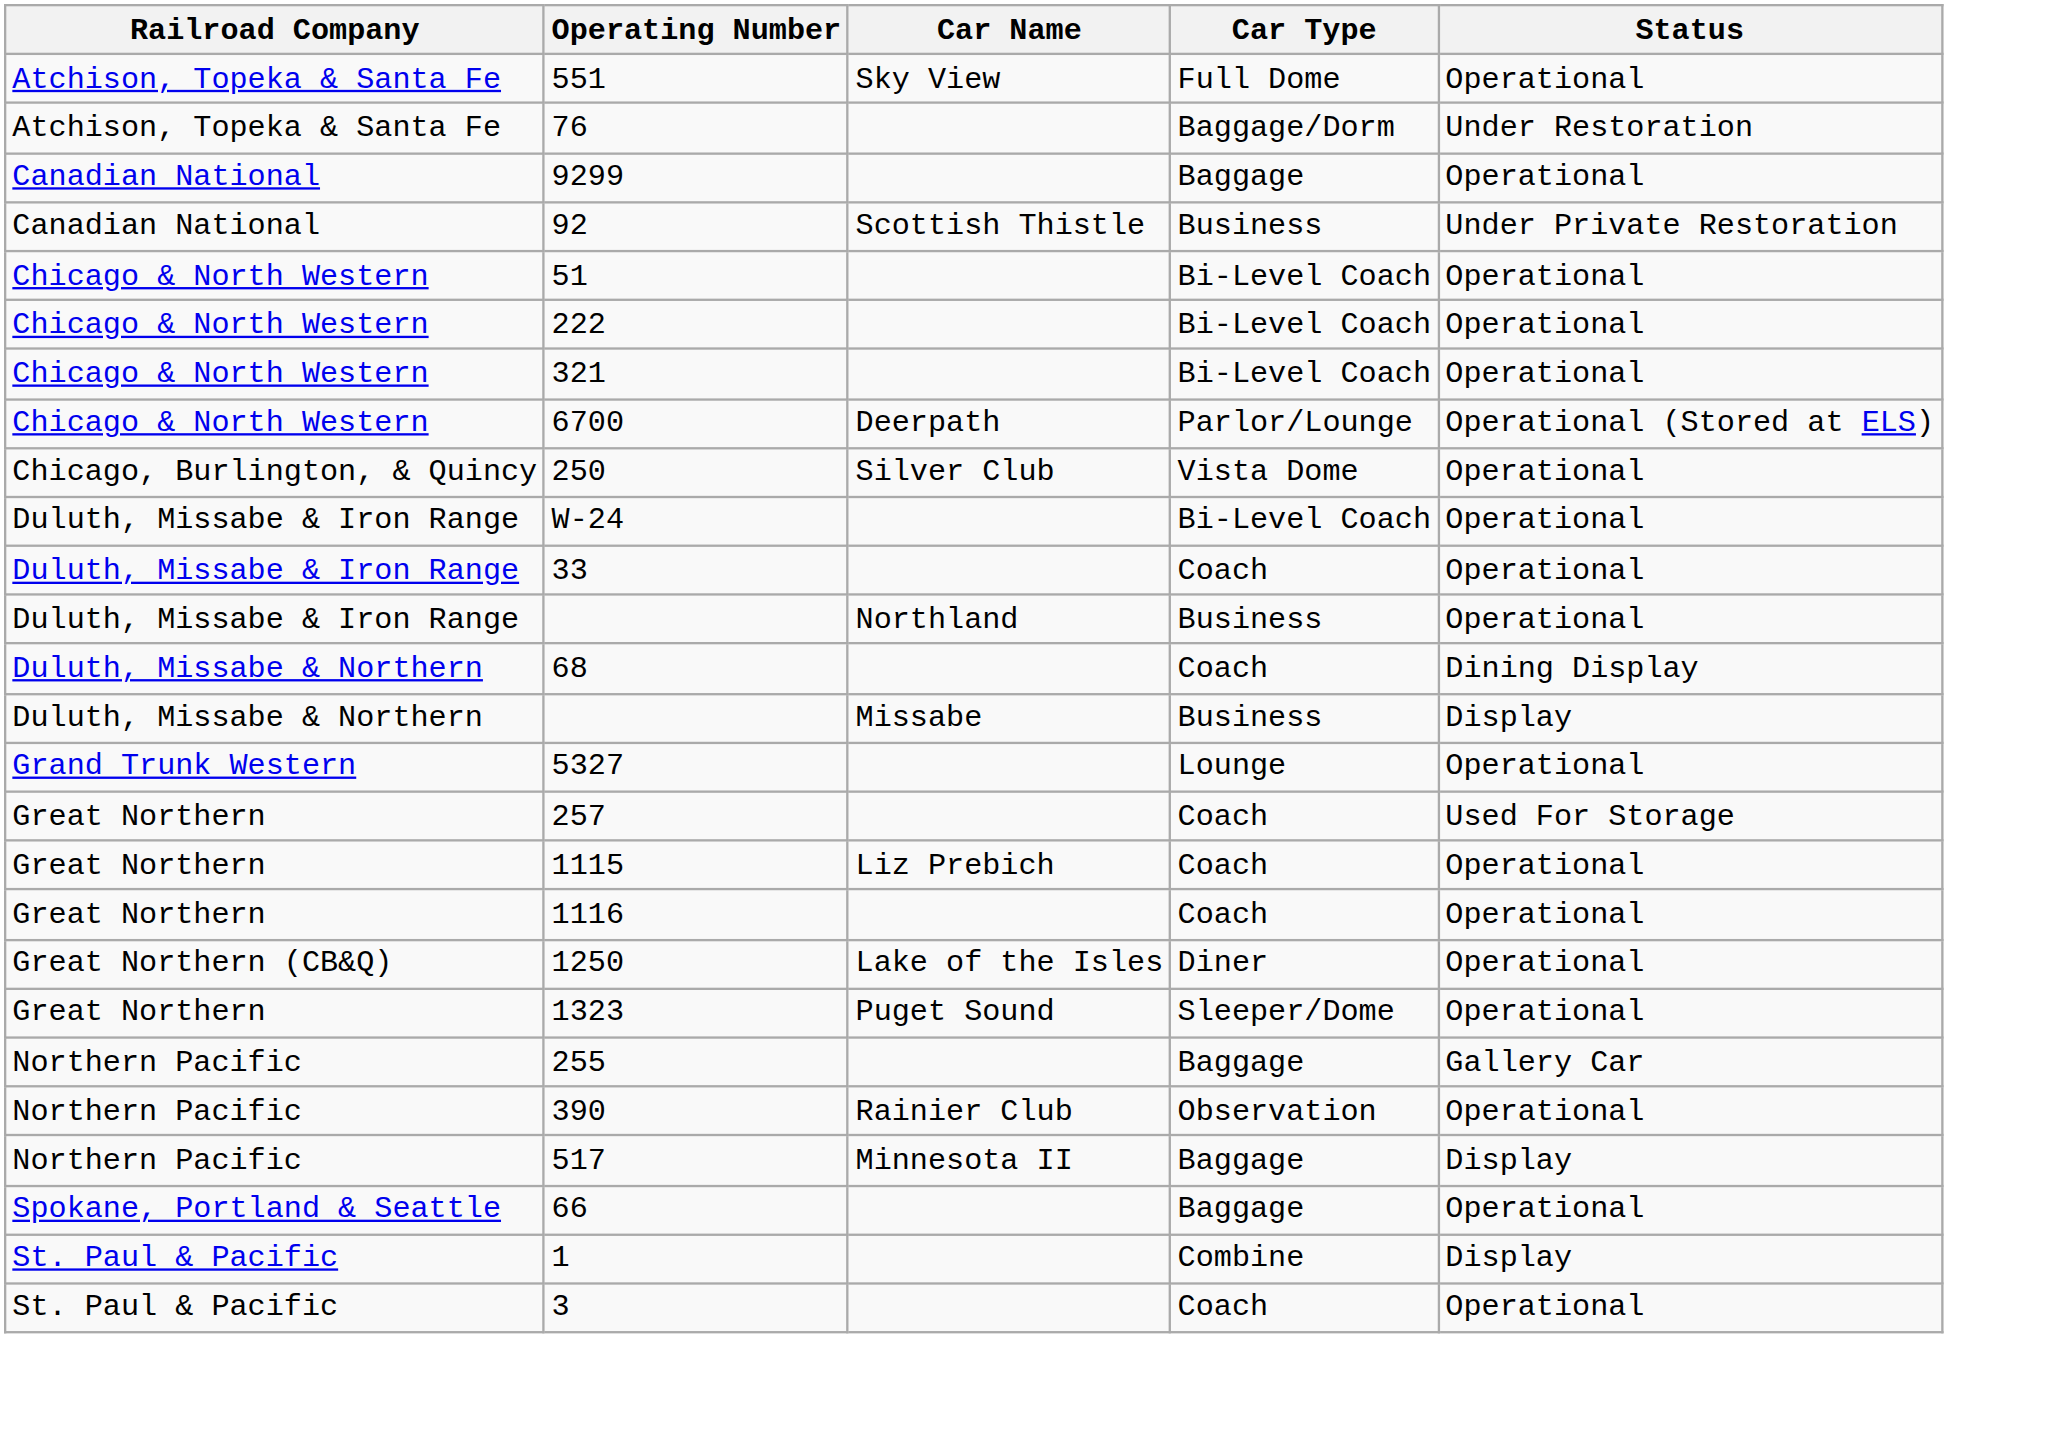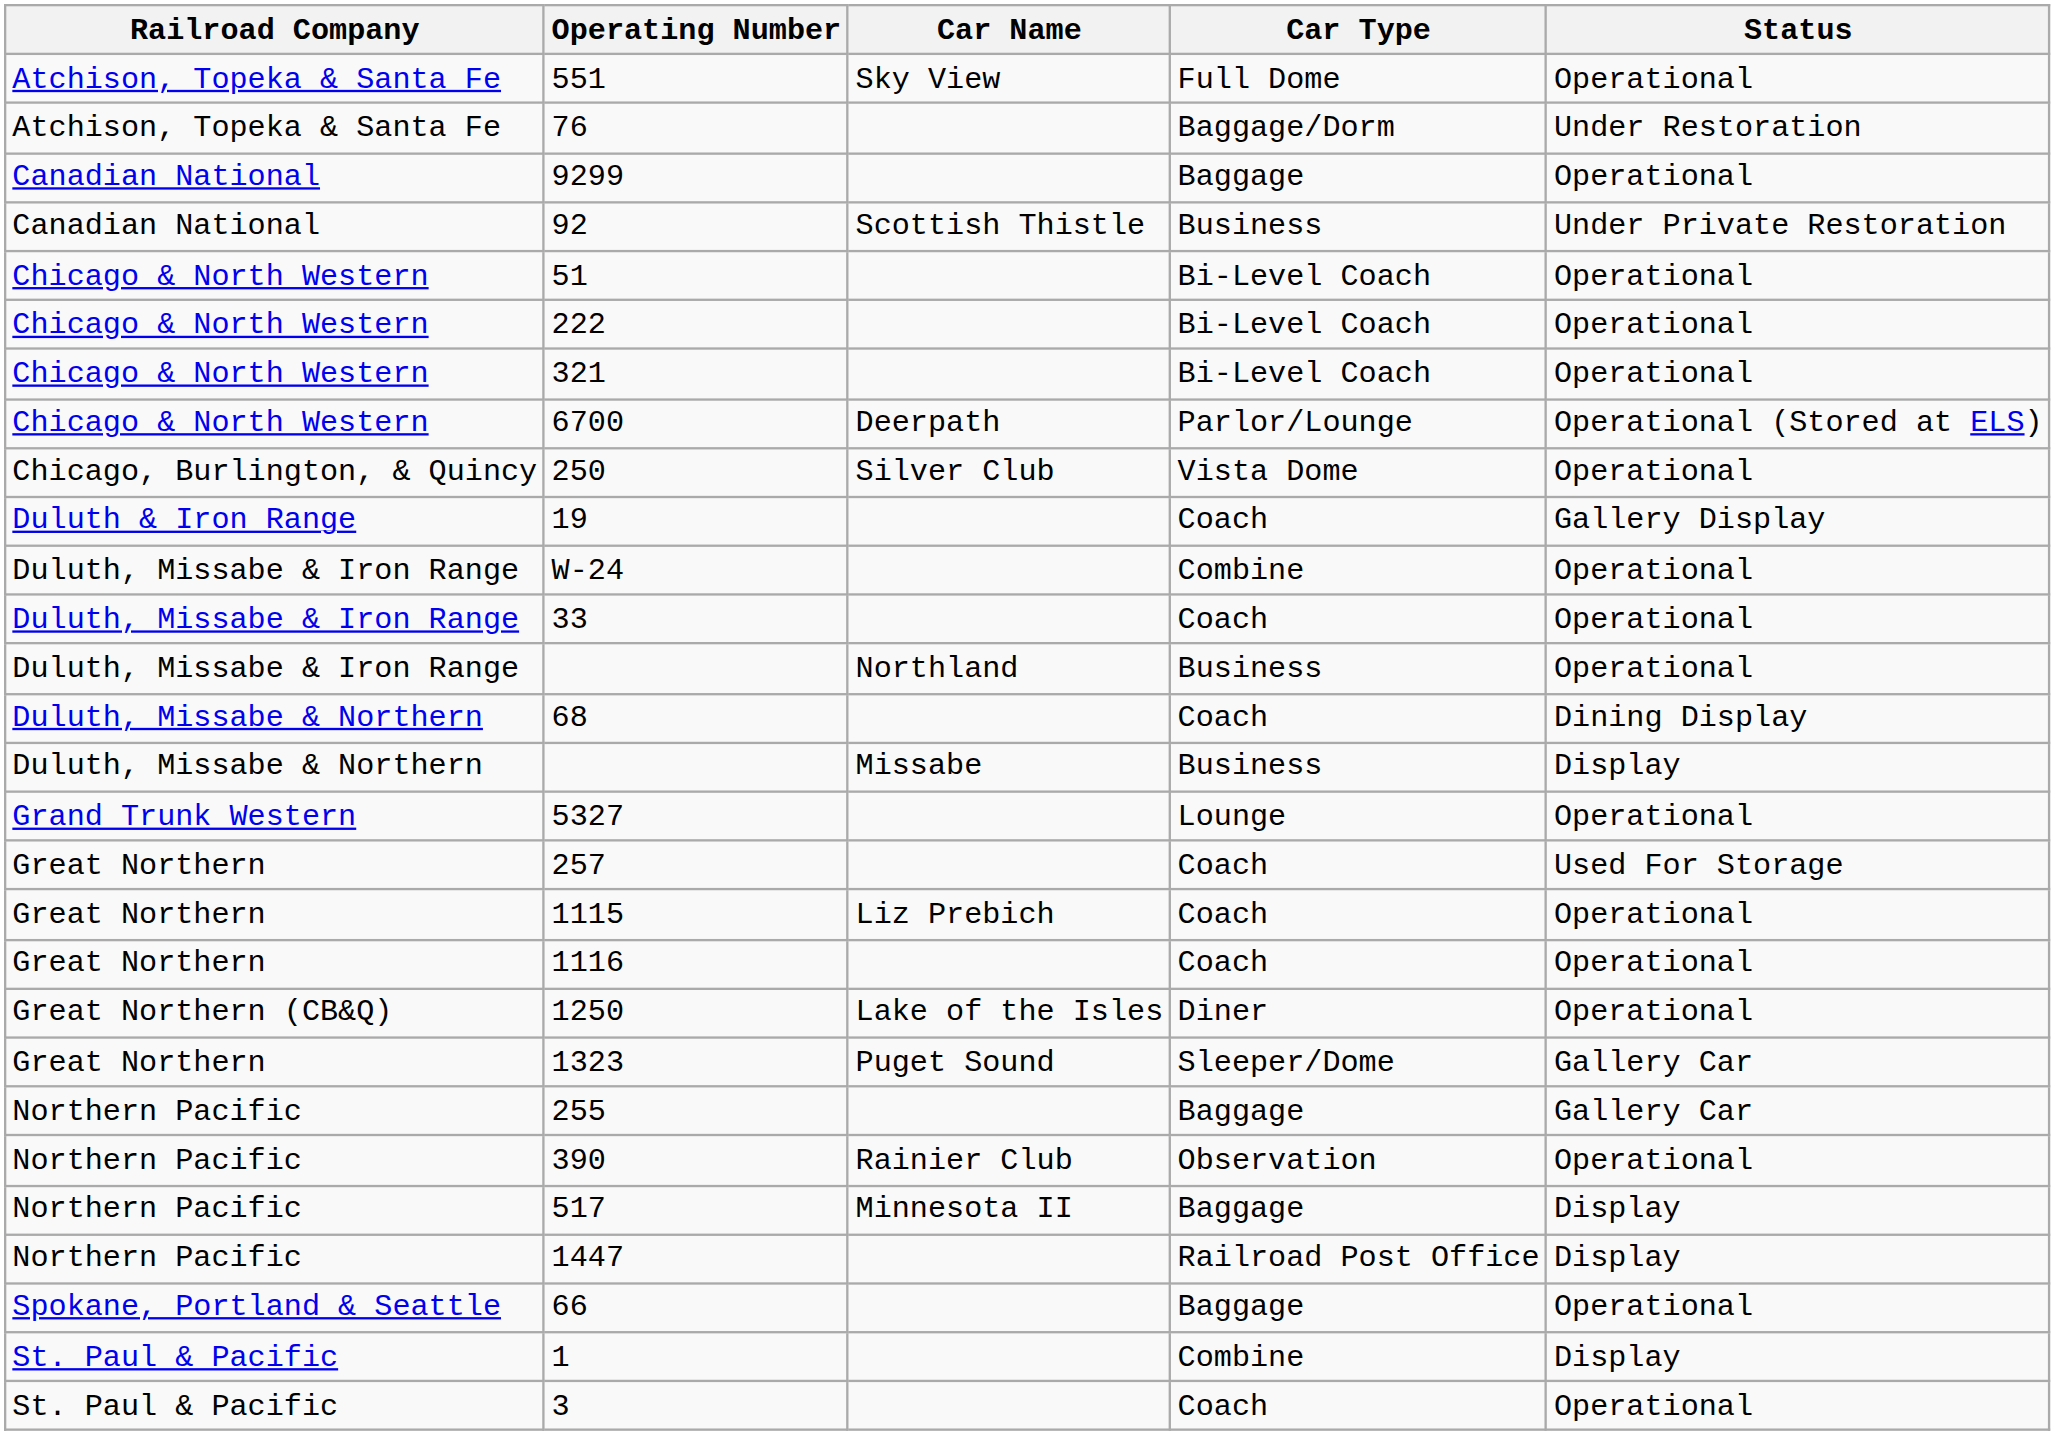+ row: Duluth & Iron Range | 19 | Coach | Gallery Display
W-24 | Car Type: Bi-Level Coach -> Combine
1323 | Status: Operational -> Gallery Car
+ row: Northern Pacific | 1447 | Railroad Post Office | Display
